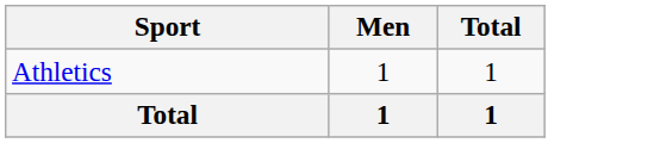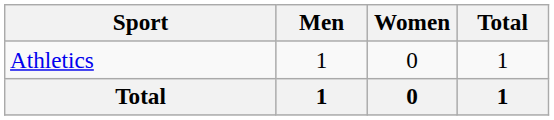+ column: Women | 0 | 0
